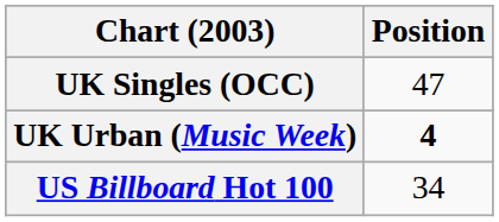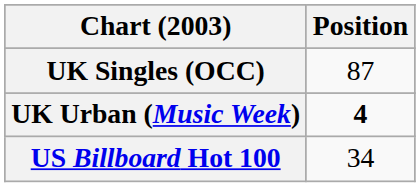UK Singles (OCC) | Position: 47 -> 87
